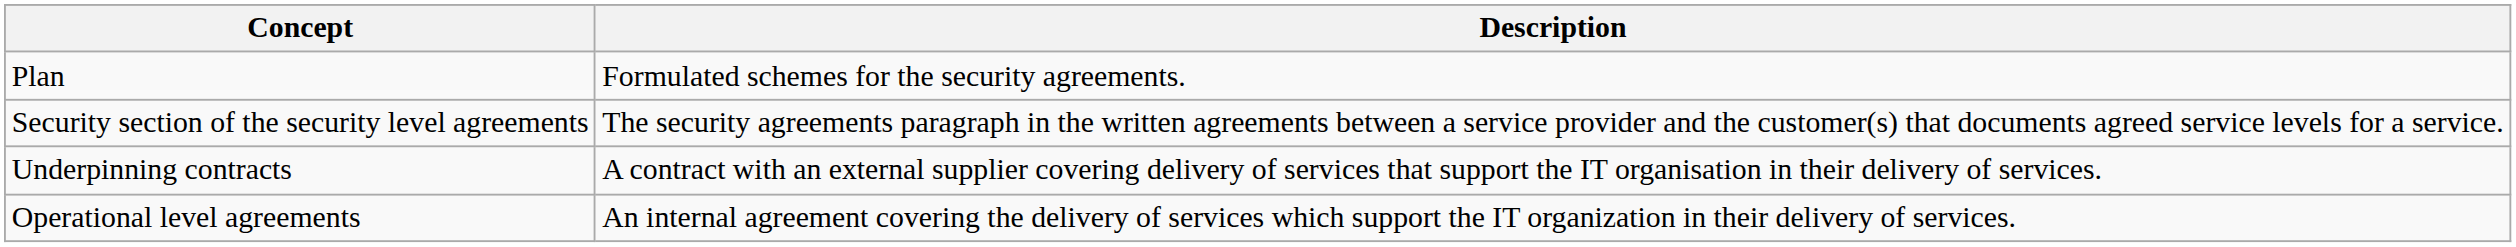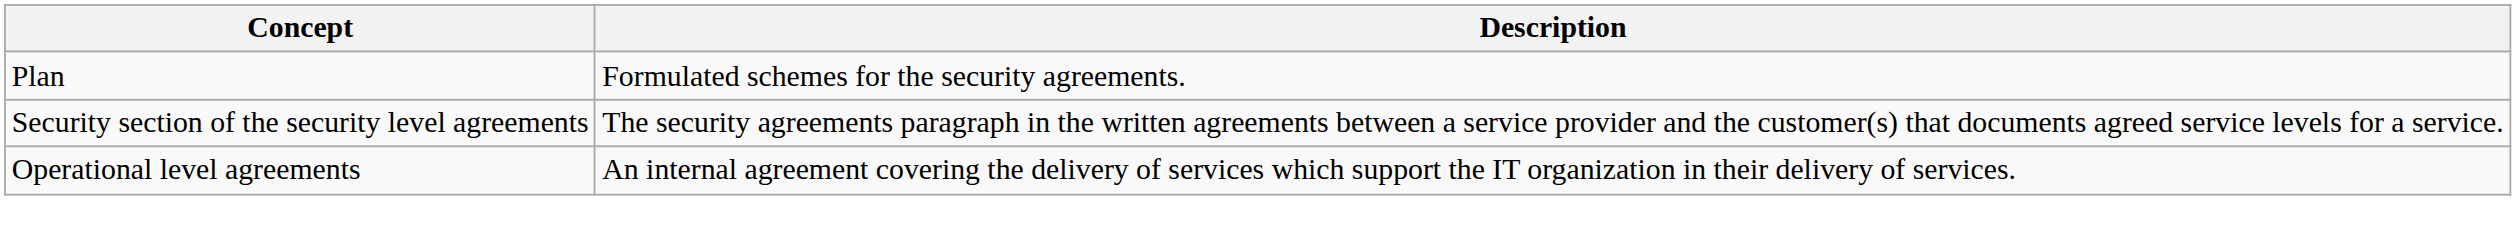- row: Underpinning contracts | A contract with an external supplier covering delivery of services that support the IT organisation in their delivery of services.
